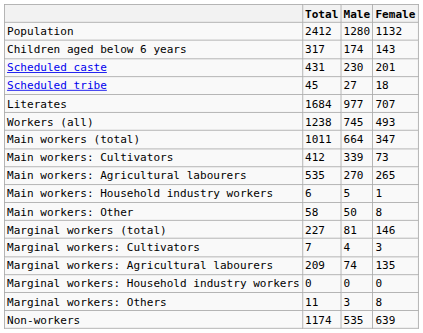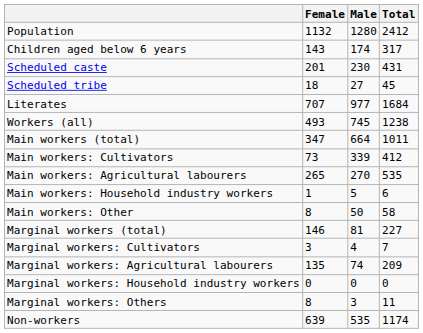columns swapped: Total <-> Female
